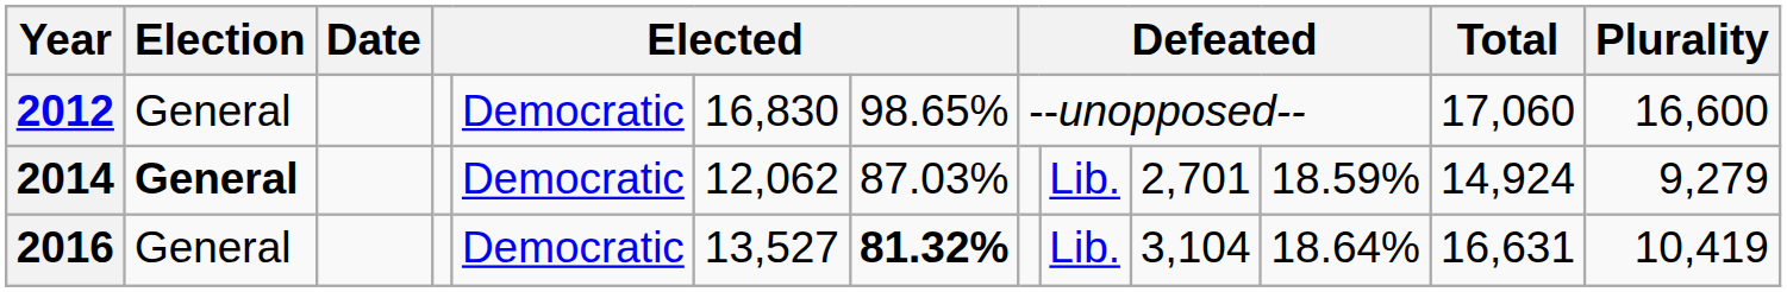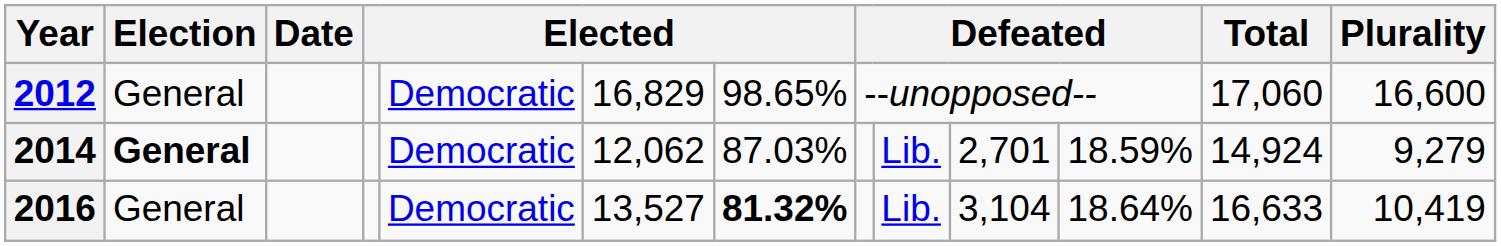2012 | column 6: 16,830 -> 16,829
2016 | Total: 16,631 -> 16,633
